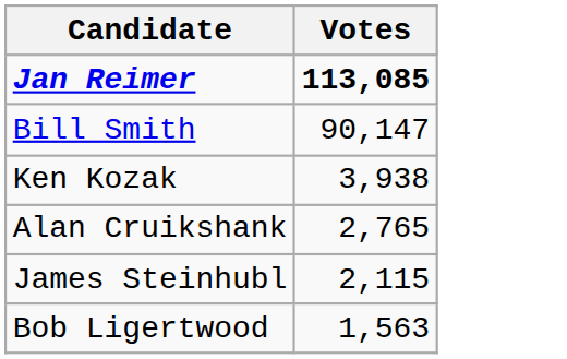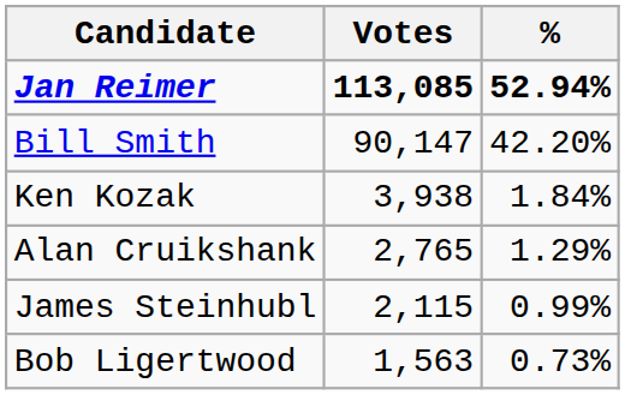+ column: % | 52.94% | 42.20% | 1.84% | 1.29% | 0.99% | 0.73%
